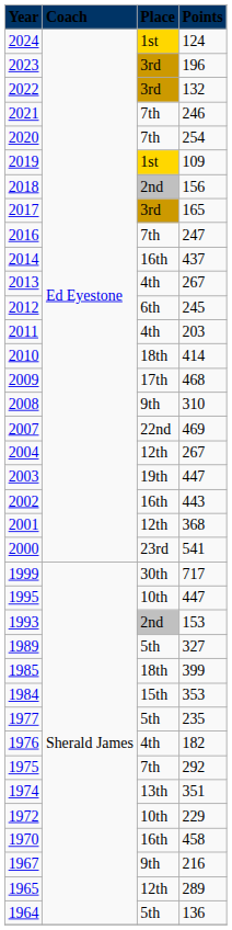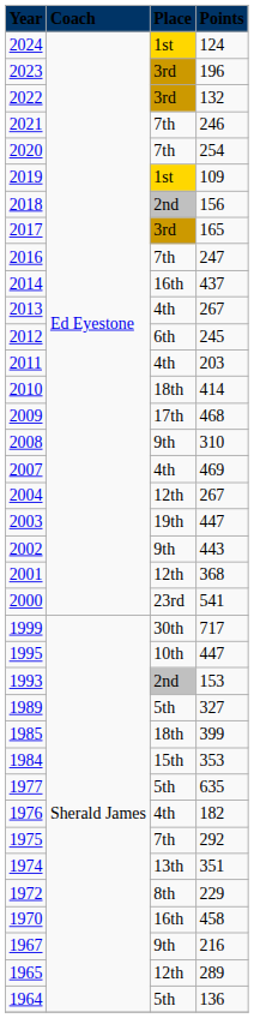2007 | column 3: 22nd -> 4th
2002 | column 3: 16th -> 9th
1977 | column 4: 235 -> 635
1972 | column 3: 10th -> 8th
